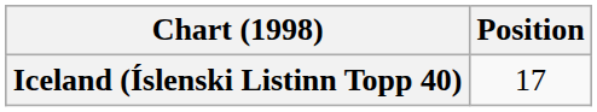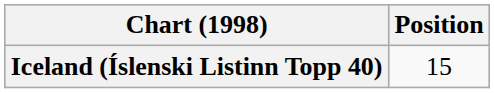Iceland (Íslenski Listinn Topp 40) | Position: 17 -> 15
